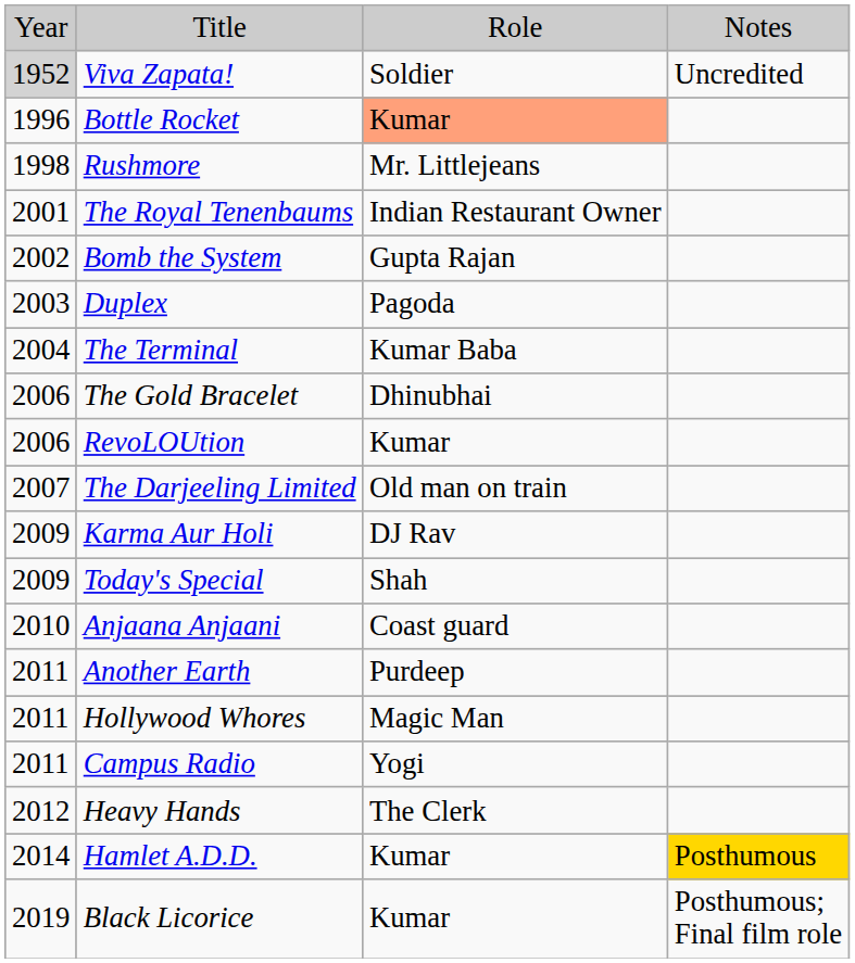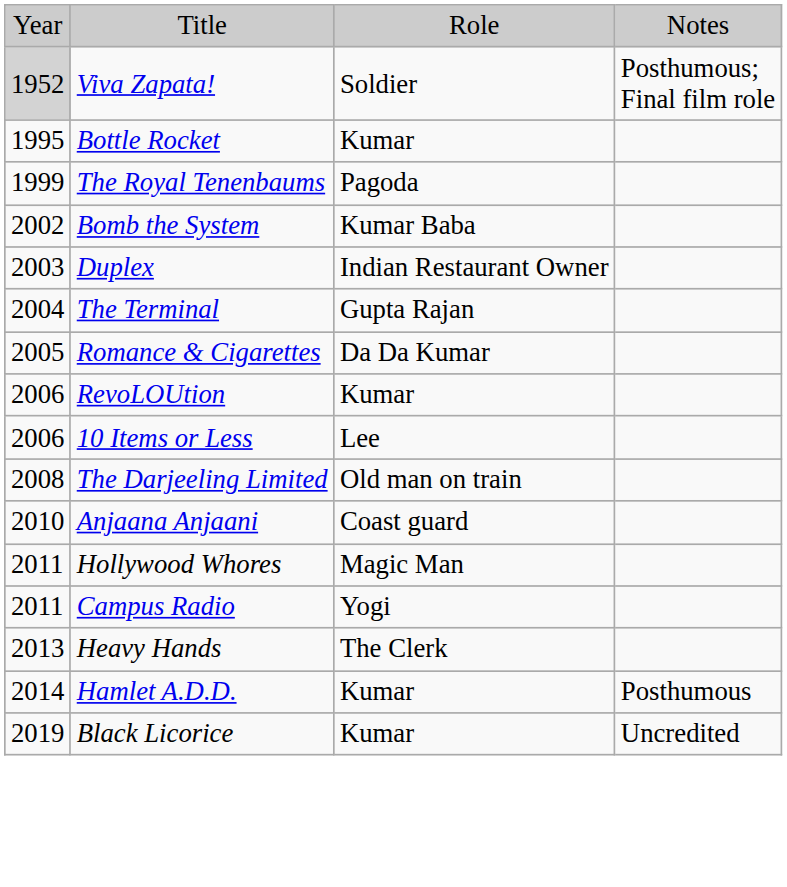Viva Zapata! | column 4: Uncredited -> Posthumous; Final film role
Bottle Rocket | column 1: 1996 -> 1995
Bottle Rocket | column 3: lightsalmon background -> no background
- row: 1998 | Rushmore | Mr. Littlejeans
The Royal Tenenbaums | column 1: 2001 -> 1999
The Royal Tenenbaums | column 3: Indian Restaurant Owner -> Pagoda
Bomb the System | column 3: Gupta Rajan -> Kumar Baba
Duplex | column 3: Pagoda -> Indian Restaurant Owner
The Terminal | column 3: Kumar Baba -> Gupta Rajan
+ row: 2005 | Romance & Cigarettes | Da Da Kumar
- row: 2006 | The Gold Bracelet | Dhinubhai
+ row: 2006 | 10 Items or Less | Lee
The Darjeeling Limited | column 1: 2007 -> 2008
- row: 2009 | Karma Aur Holi | DJ Rav
- row: 2009 | Today's Special | Shah
- row: 2011 | Another Earth | Purdeep
Heavy Hands | column 1: 2012 -> 2013
Hamlet A.D.D. | column 4: gold background -> no background
Black Licorice | column 4: Posthumous; Final film role -> Uncredited
